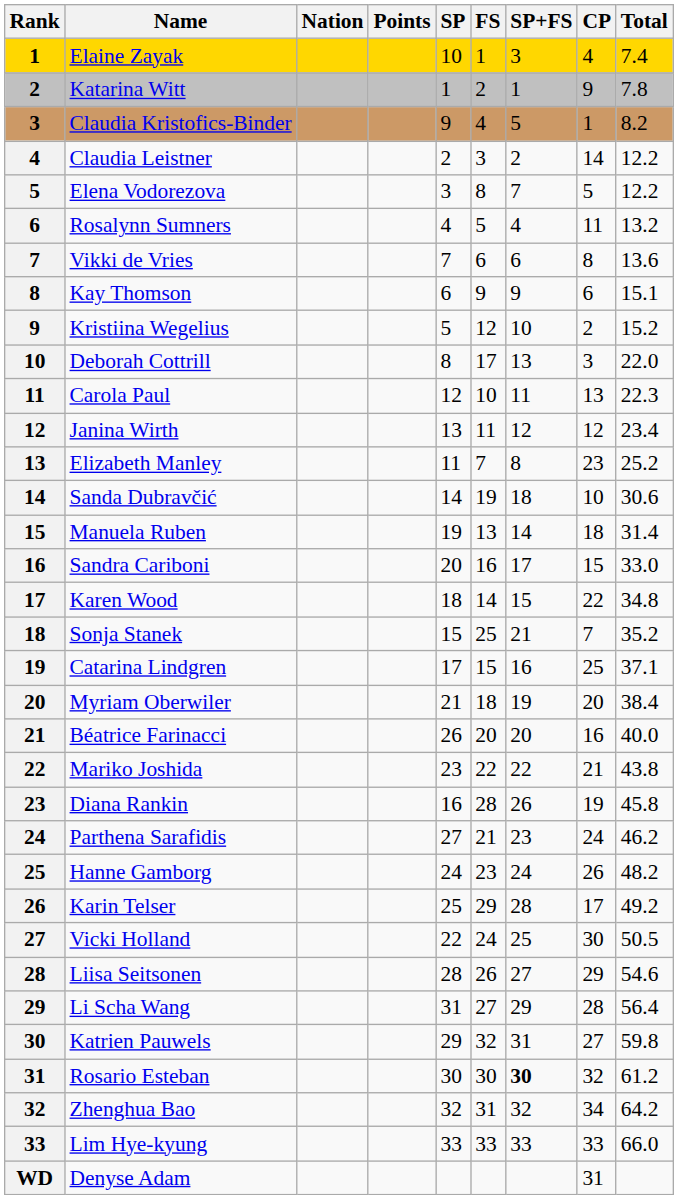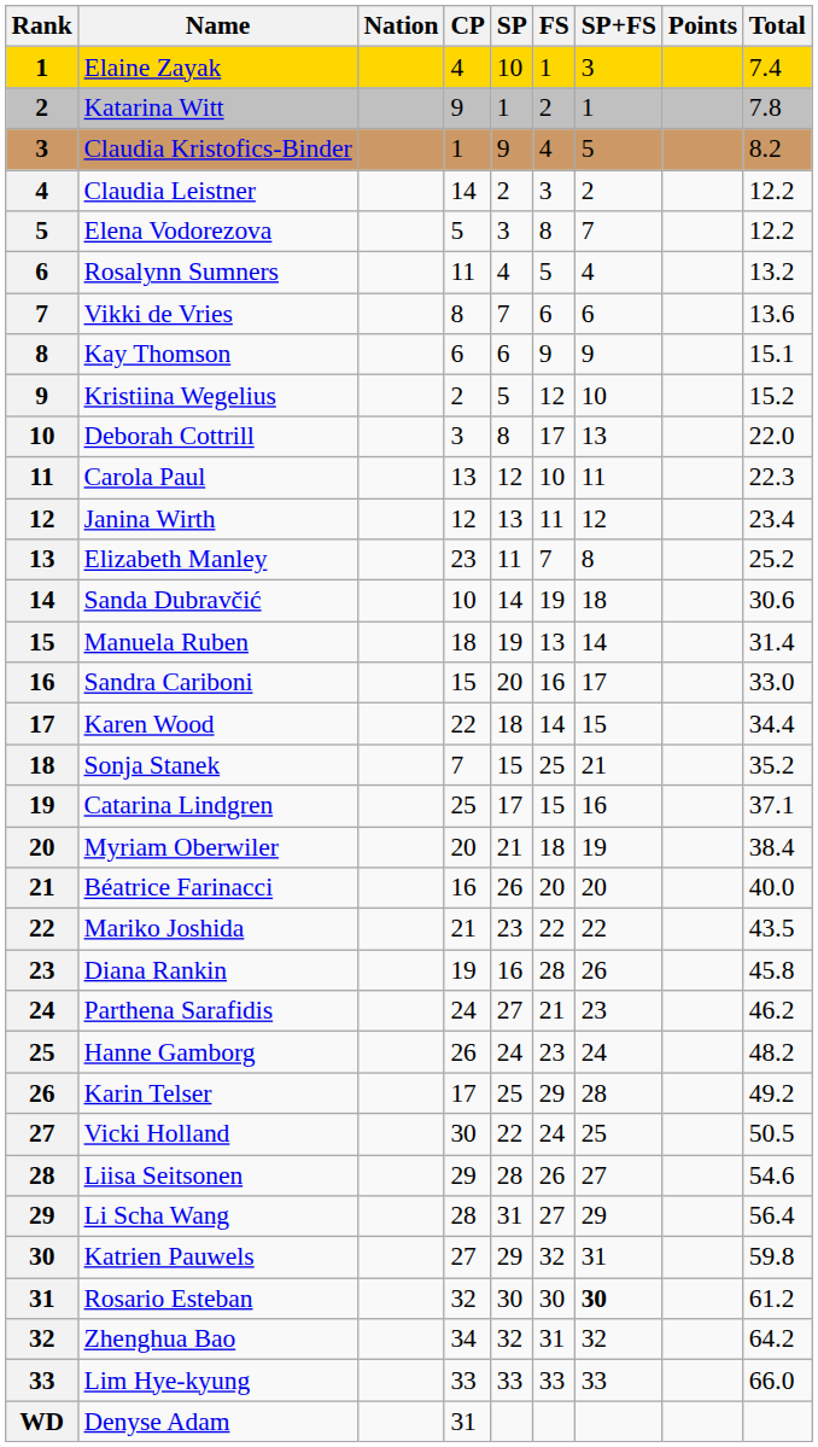columns swapped: CP <-> Points
Karen Wood | Total: 34.8 -> 34.4
Mariko Joshida | Total: 43.8 -> 43.5
